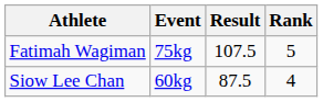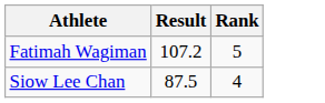- column: Event | 75kg | 60kg
Fatimah Wagiman | Result: 107.5 -> 107.2
